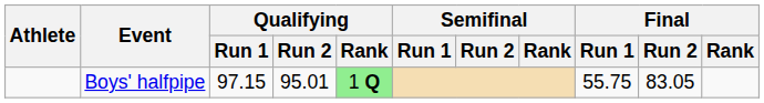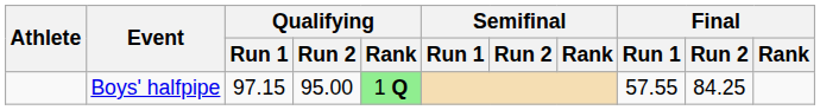Boys' halfpipe | Qualifying / Run 2: 95.01 -> 95.00
Boys' halfpipe | Final / Run 1: 55.75 -> 57.55
Boys' halfpipe | Final / Run 2: 83.05 -> 84.25
